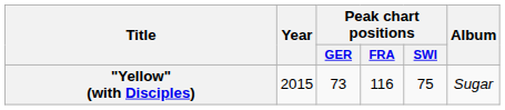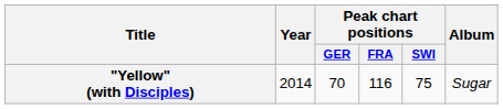"Yellow" (with Disciples) | Year: 2015 -> 2014
"Yellow" (with Disciples) | Peak chart positions / GER: 73 -> 70
